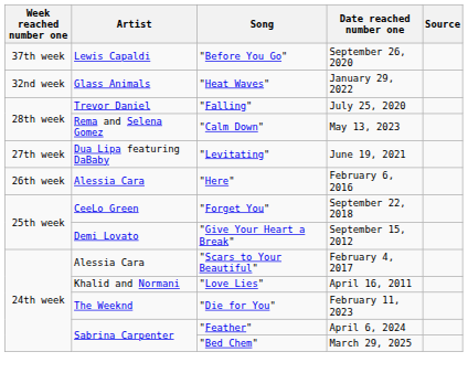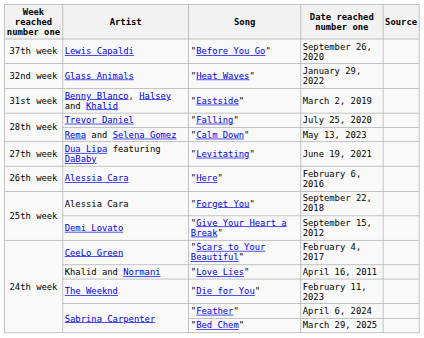+ row: 31st week | Benny Blanco, Halsey and Khalid | "Eastside" | March 2, 2019
"Forget You" | Artist: CeeLo Green -> Alessia Cara
"Scars to Your Beautiful" | Artist: Alessia Cara -> CeeLo Green
